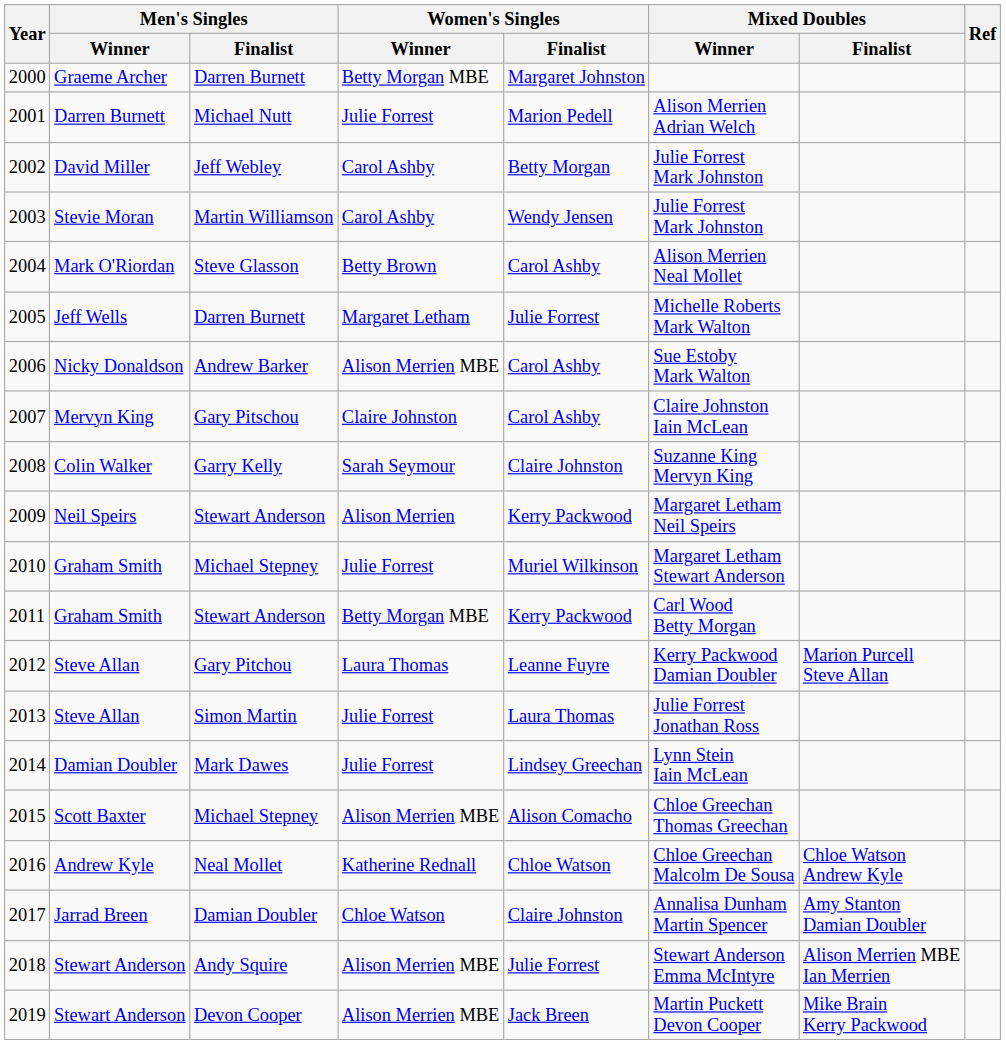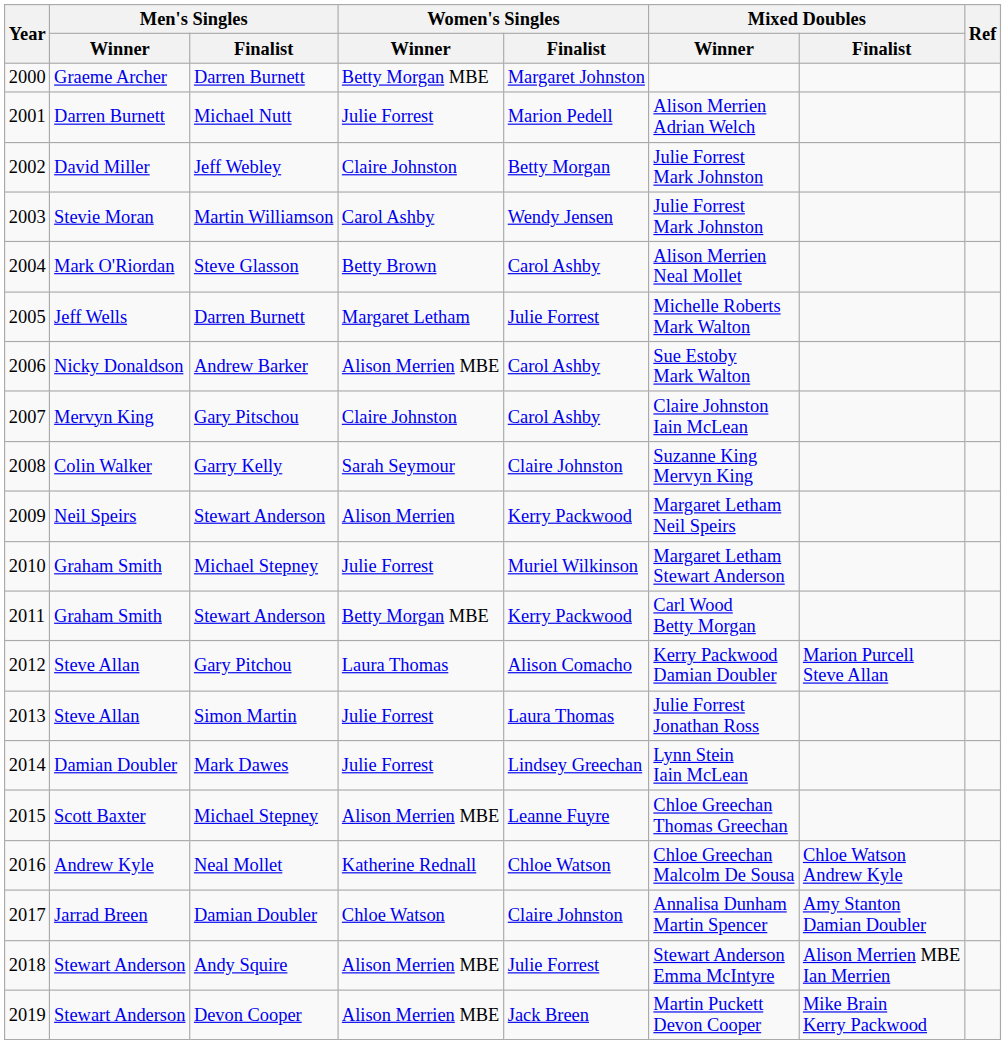2002 | Women's Singles / Winner: Carol Ashby -> Claire Johnston
2012 | Women's Singles / Finalist: Leanne Fuyre -> Alison Comacho
2015 | Women's Singles / Finalist: Alison Comacho -> Leanne Fuyre
